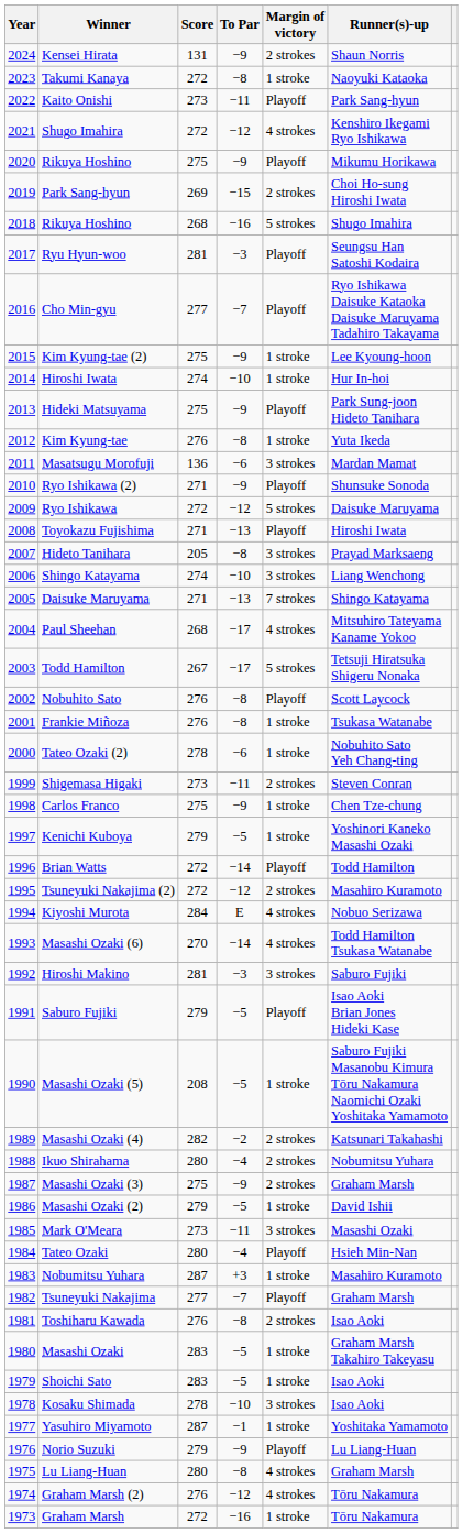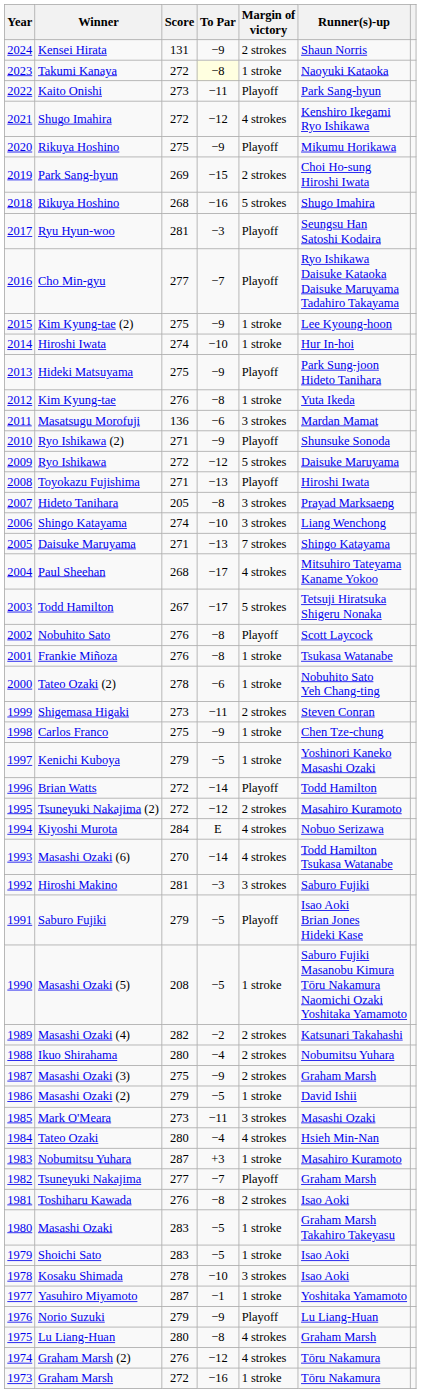Takumi Kanaya | To Par: no background -> lightyellow background
Tateo Ozaki | Margin of victory: Playoff -> 4 strokes
